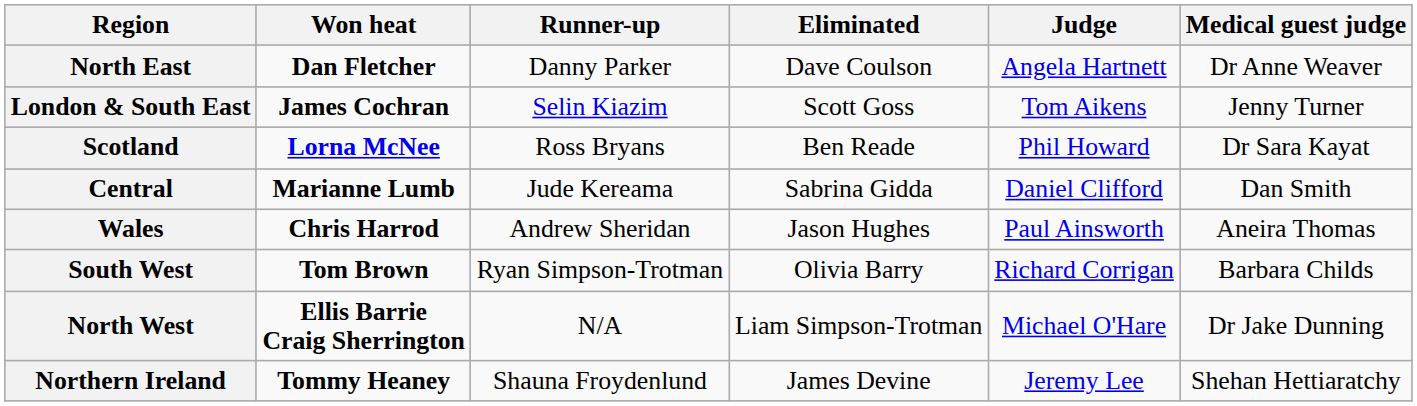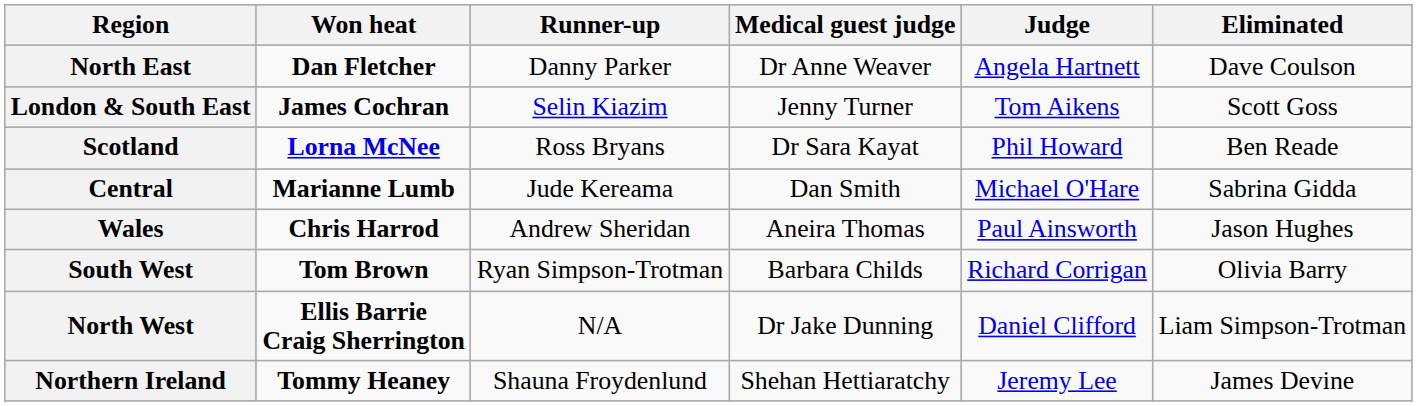columns swapped: Eliminated <-> Medical guest judge
Central | Judge: Daniel Clifford -> Michael O'Hare
North West | Judge: Michael O'Hare -> Daniel Clifford
